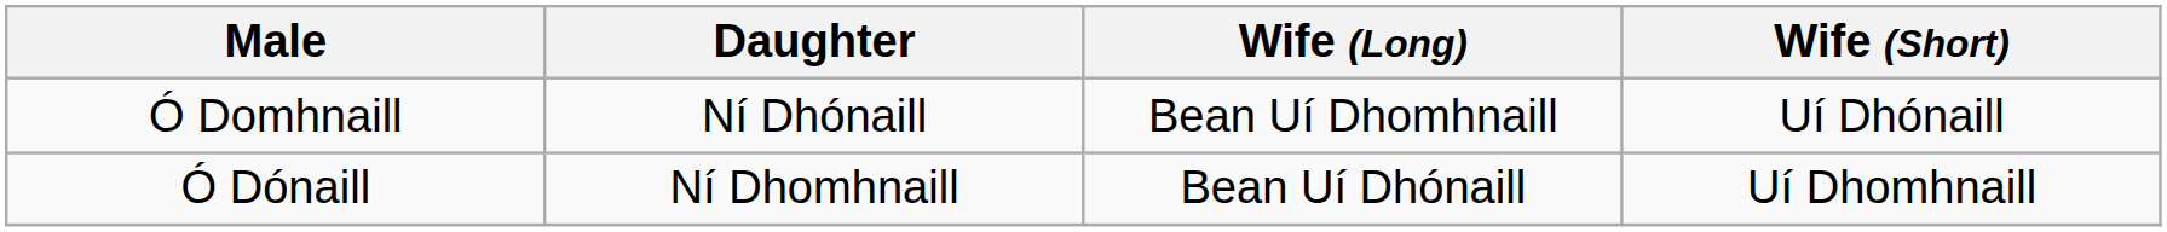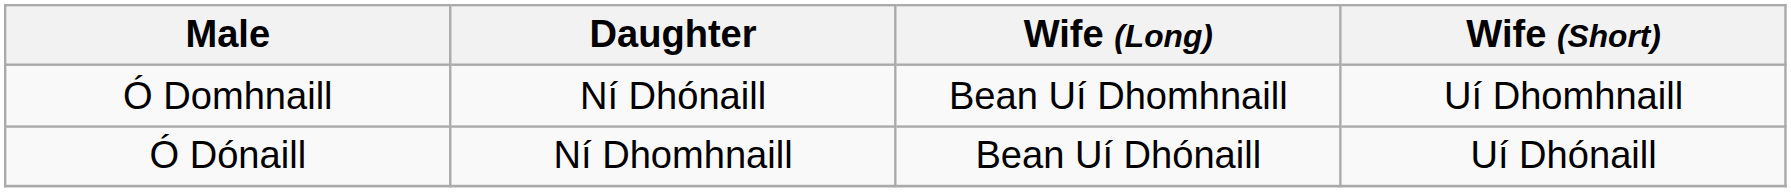Ó Domhnaill | Wife (Short): Uí Dhónaill -> Uí Dhomhnaill
Ó Dónaill | Wife (Short): Uí Dhomhnaill -> Uí Dhónaill
